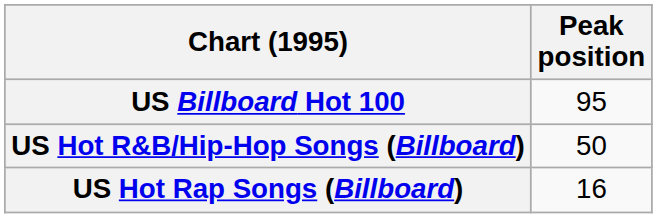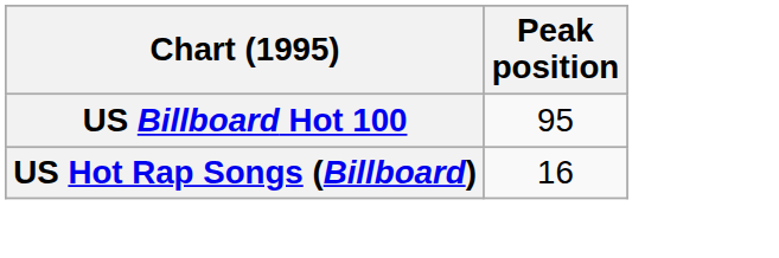- row: US Hot R&B/Hip-Hop Songs (Billboard) | 50
